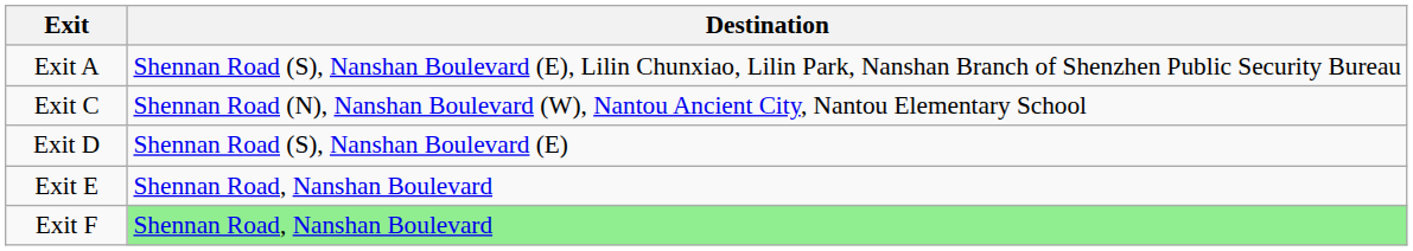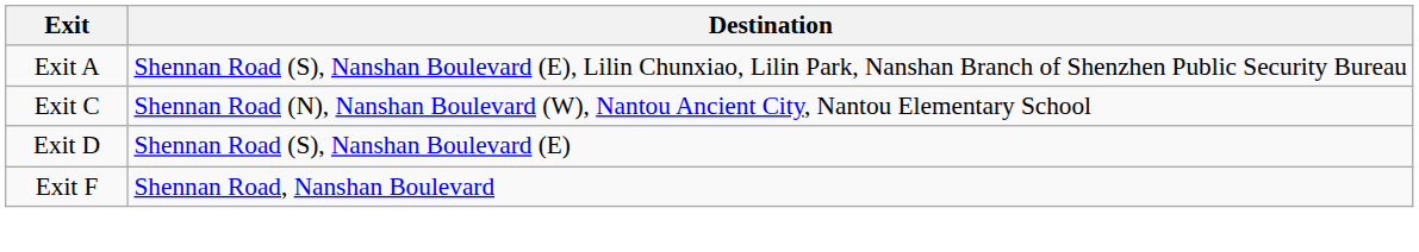- row: Exit E | Shennan Road, Nanshan Boulevard
Exit F | Destination: lightgreen background -> no background
